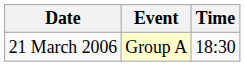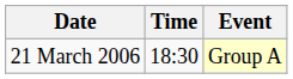columns swapped: Time <-> Event
